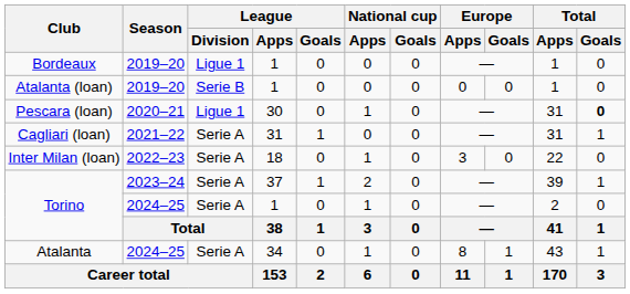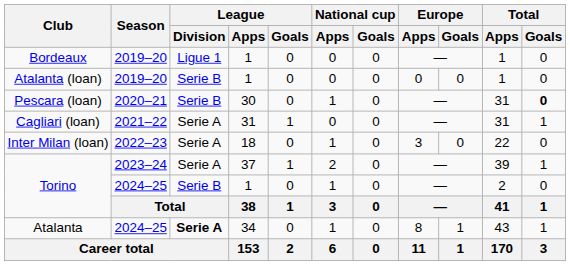Pescara (loan) | League / Division: Ligue 1 -> Serie B
Torino / 2024–25 | League / Division: Serie A -> Serie B
Atalanta | League / Division: normal -> bold
